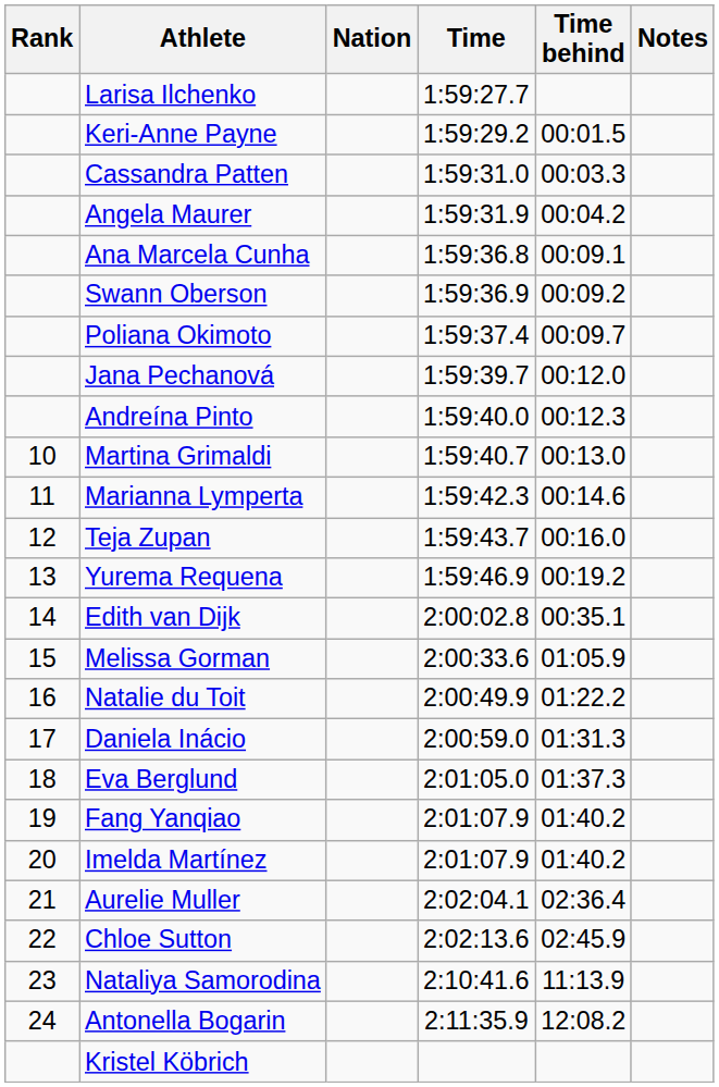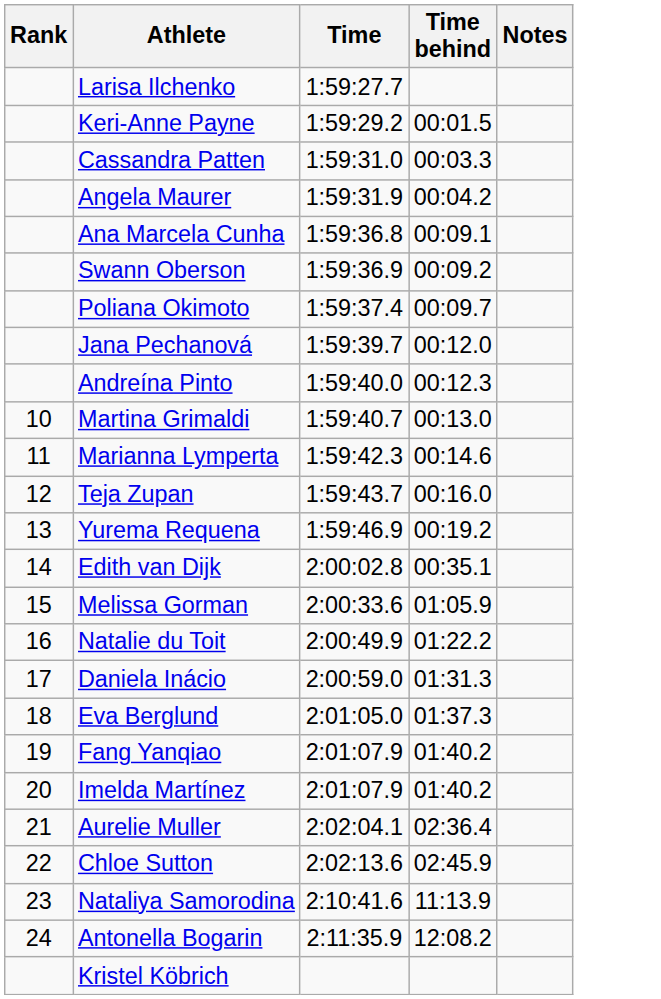- column: Nation
